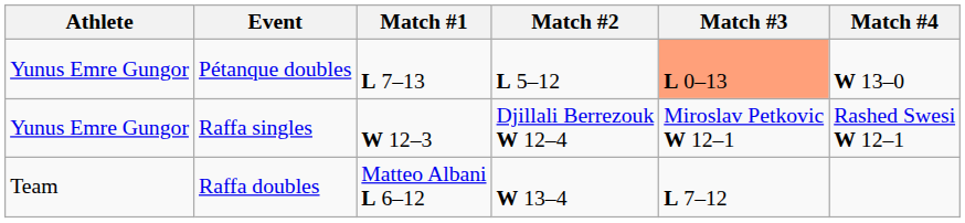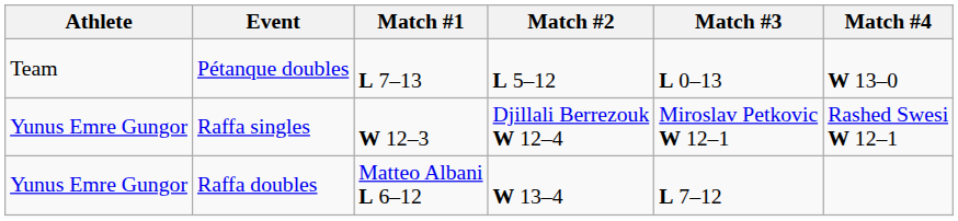Pétanque doubles | Athlete: Yunus Emre Gungor -> Team
Pétanque doubles | Match #3: lightsalmon background -> no background
Raffa doubles | Athlete: Team -> Yunus Emre Gungor
